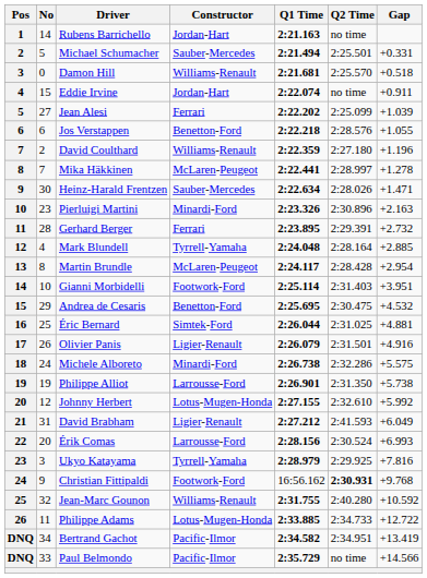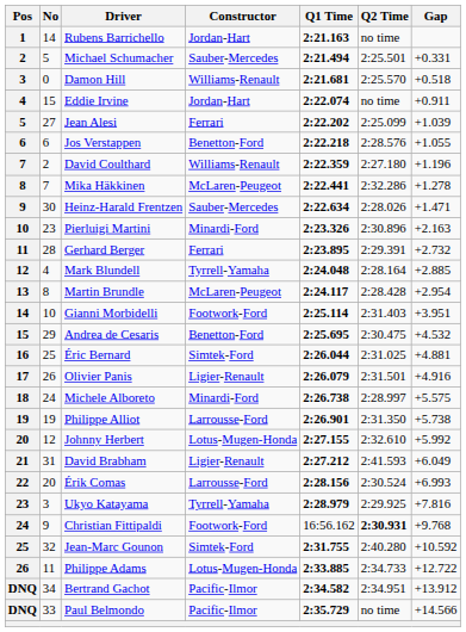Mika Häkkinen | Q2 Time: 2:28.997 -> 2:32.286
Michele Alboreto | Q2 Time: 2:32.286 -> 2:28.997
Jean-Marc Gounon | Constructor: Williams-Renault -> Simtek-Ford
Bertrand Gachot | Gap: +13.419 -> +13.912
